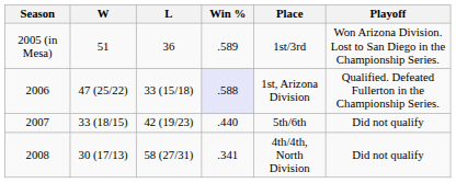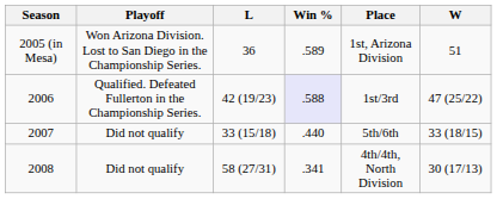columns swapped: W <-> Playoff
2005 (in Mesa) | Place: 1st/3rd -> 1st, Arizona Division
2006 | L: 33 (15/18) -> 42 (19/23)
2006 | Place: 1st, Arizona Division -> 1st/3rd
2007 | L: 42 (19/23) -> 33 (15/18)
